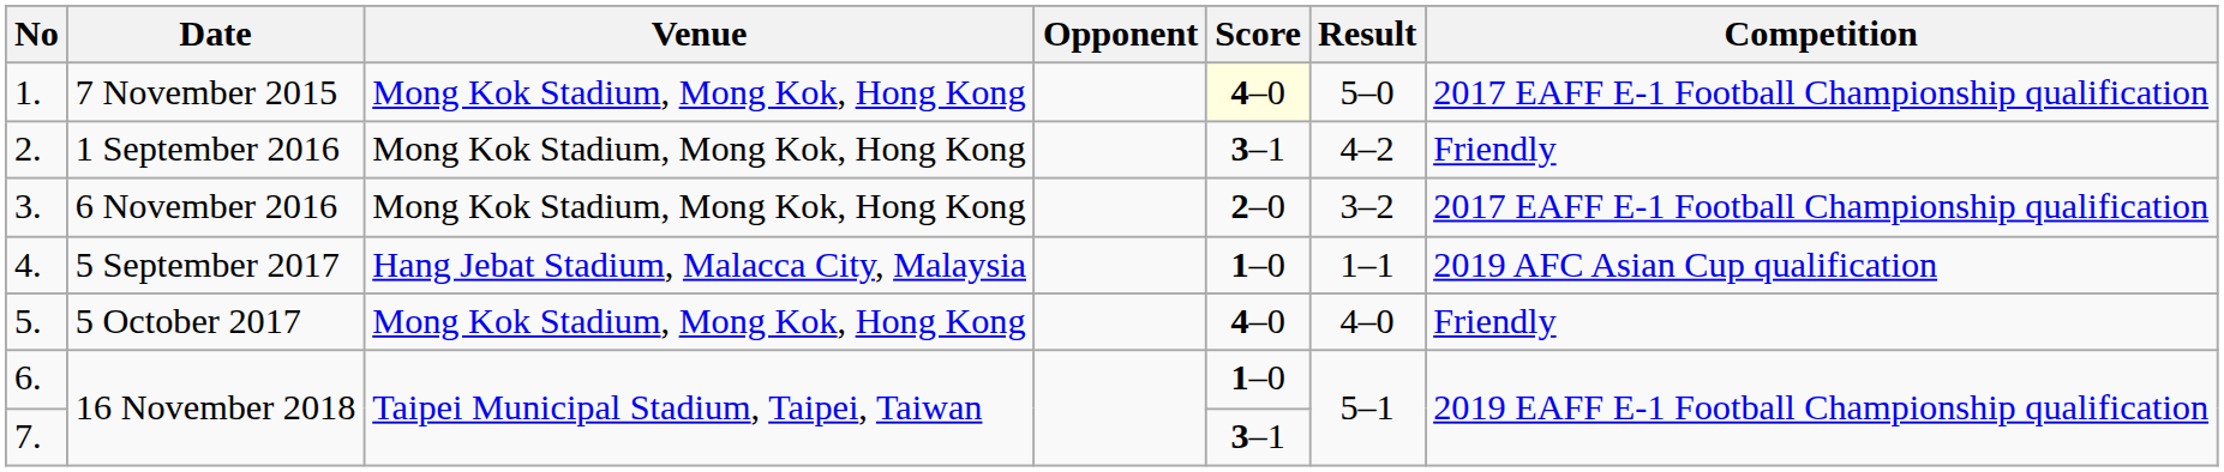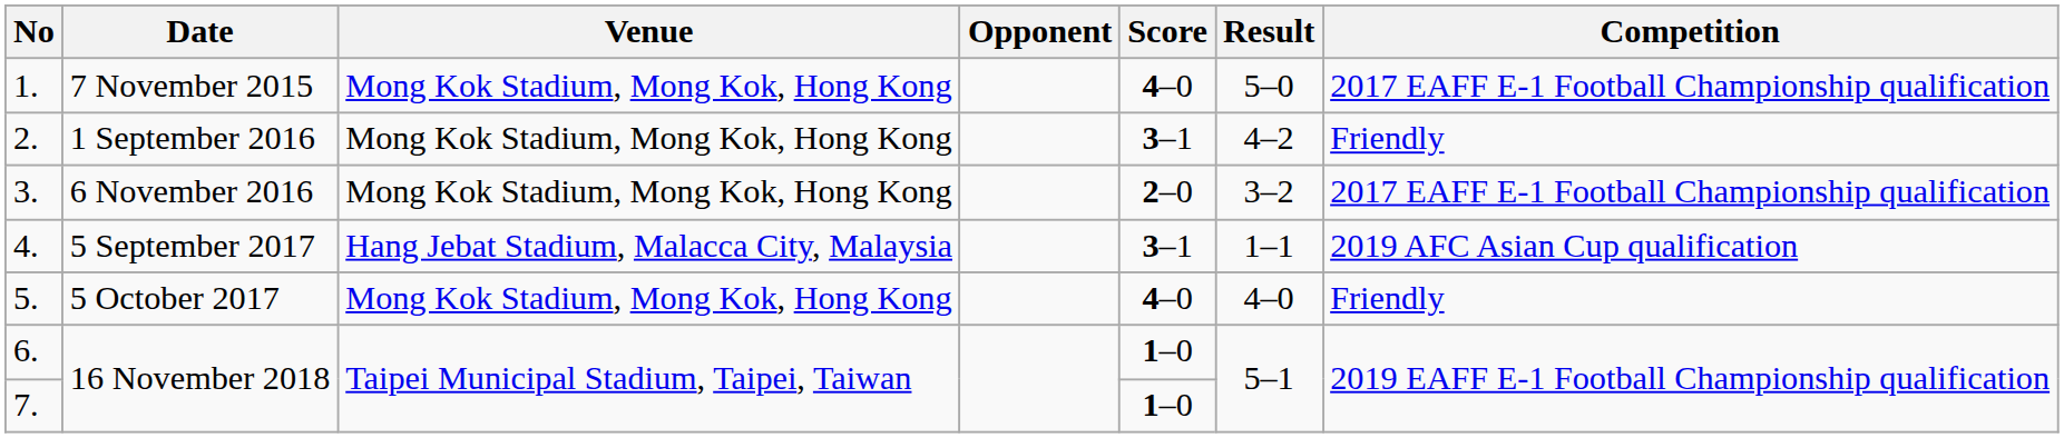1. | Score: lightyellow background -> no background
4. | Score: 1–0 -> 3–1
7. | Score: 3–1 -> 1–0
